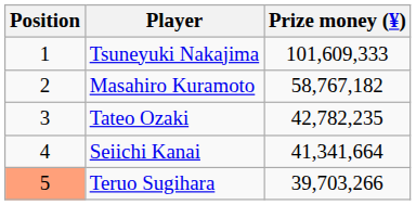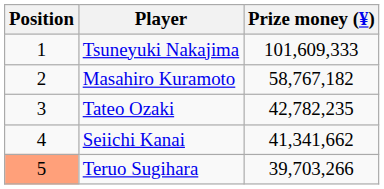Seiichi Kanai | Prize money (¥): 41,341,664 -> 41,341,662
